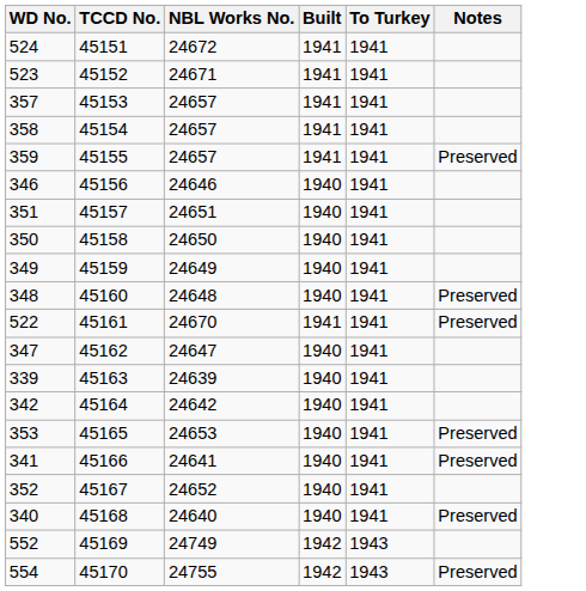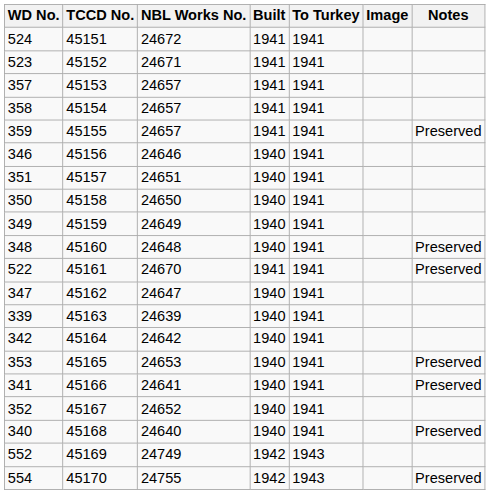+ column: Image
